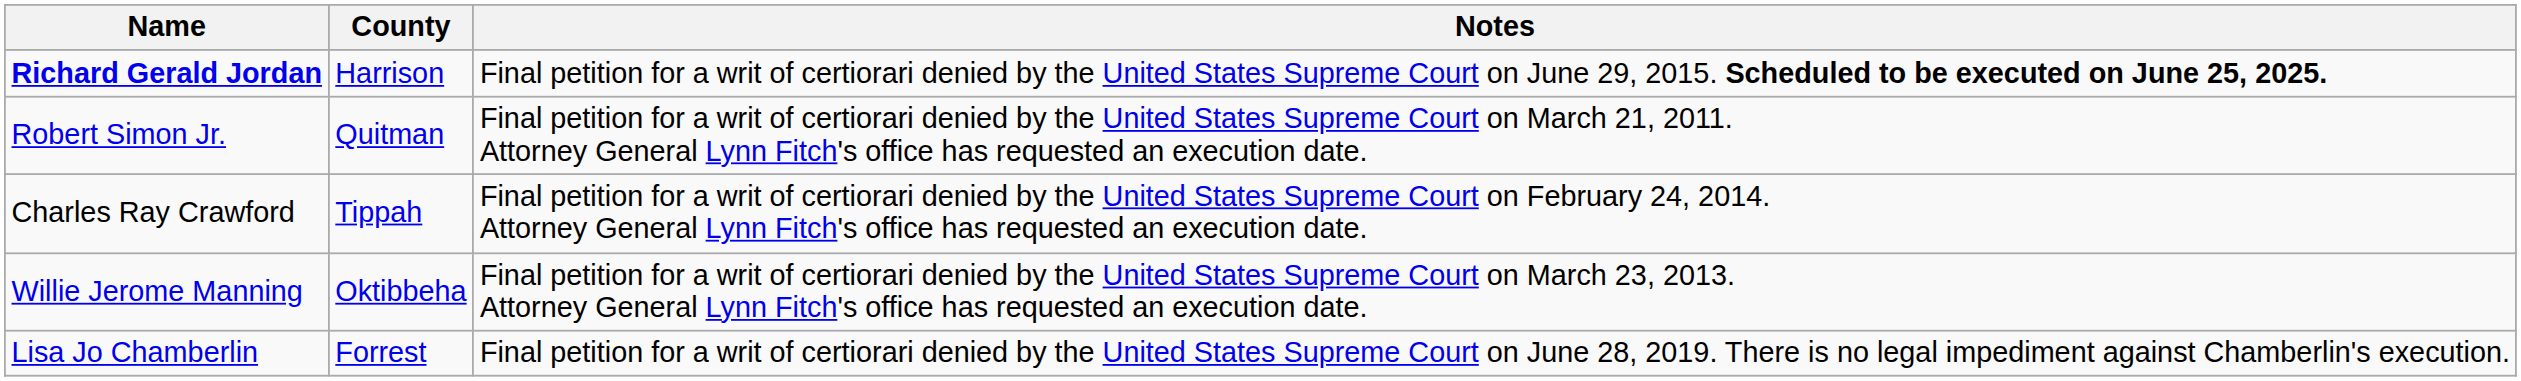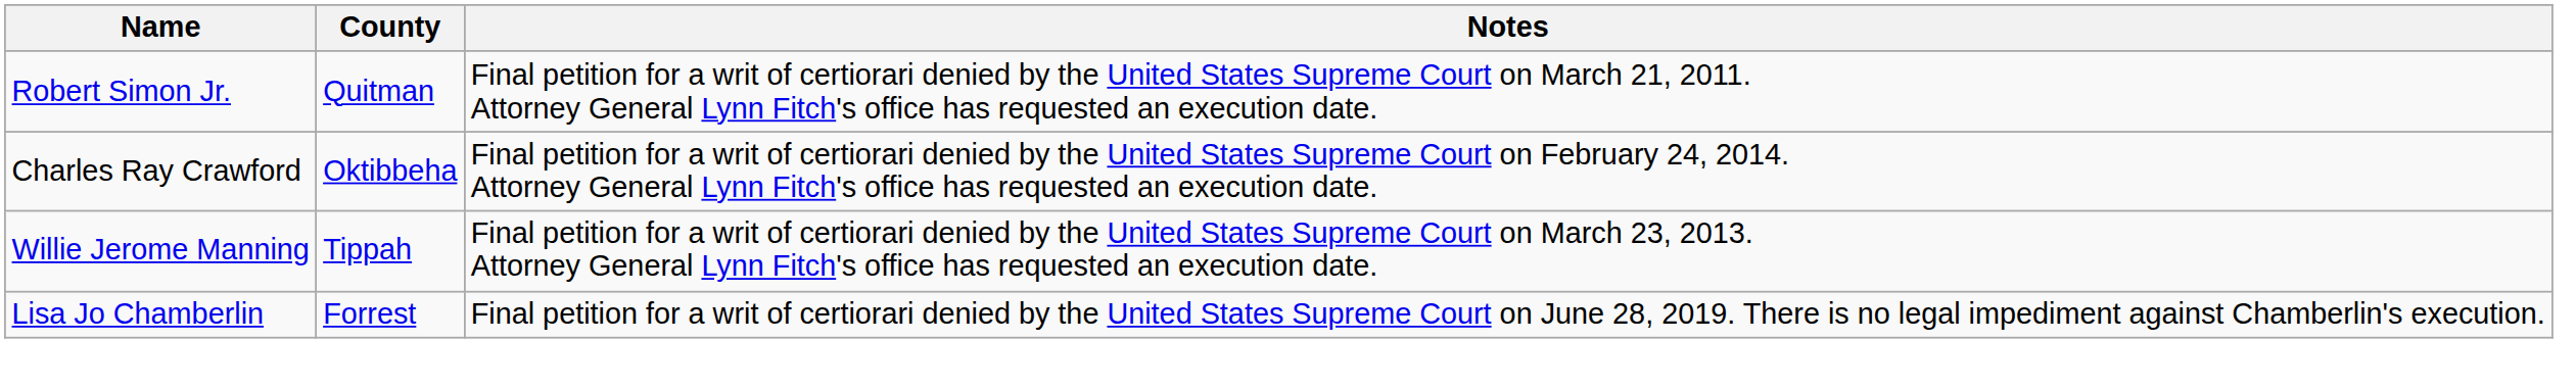- row: Richard Gerald Jordan | Harrison | Final petition for a writ of certiorari denied by the United States Supreme Court on June 29, 2015. Scheduled to be executed on June 25, 2025.
Charles Ray Crawford | County: Tippah -> Oktibbeha
Willie Jerome Manning | County: Oktibbeha -> Tippah
